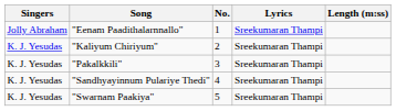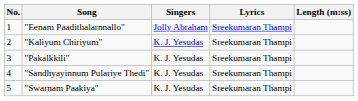columns swapped: No. <-> Singers
